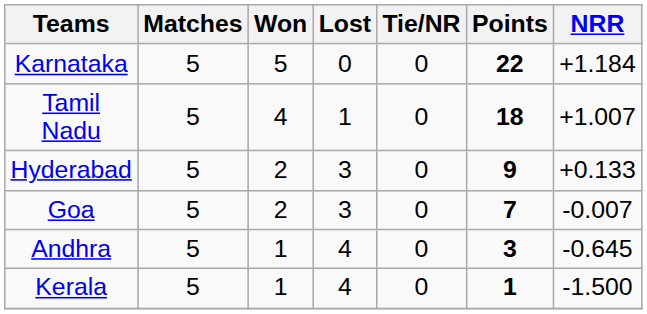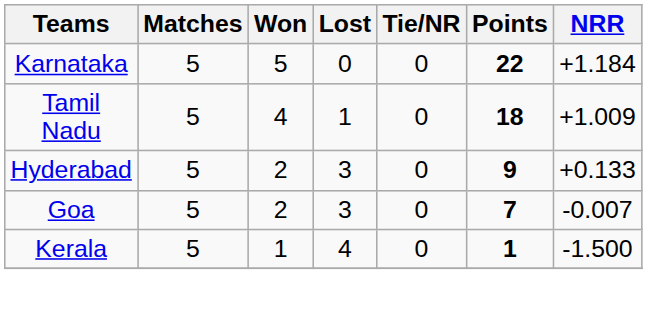Tamil Nadu | NRR: +1.007 -> +1.009
- row: Andhra | 5 | 1 | 4 | 0 | 3 | -0.645
